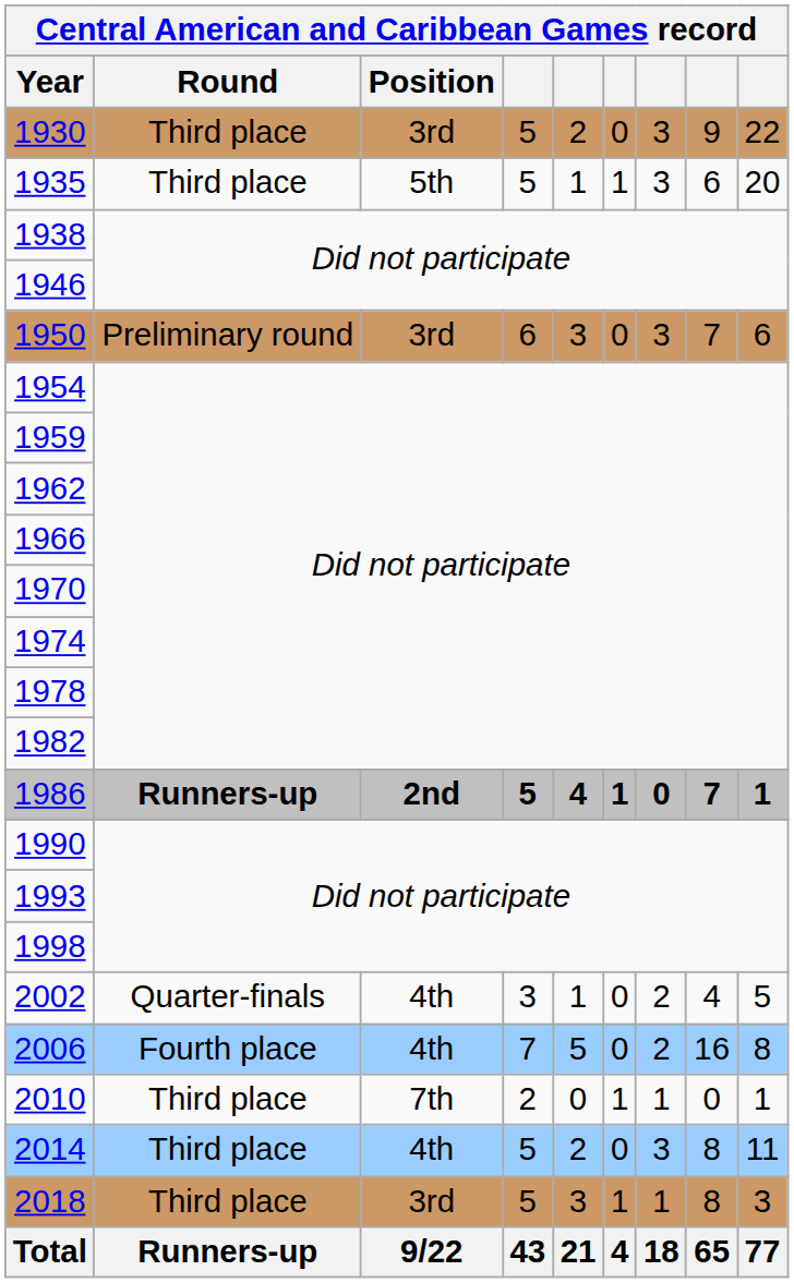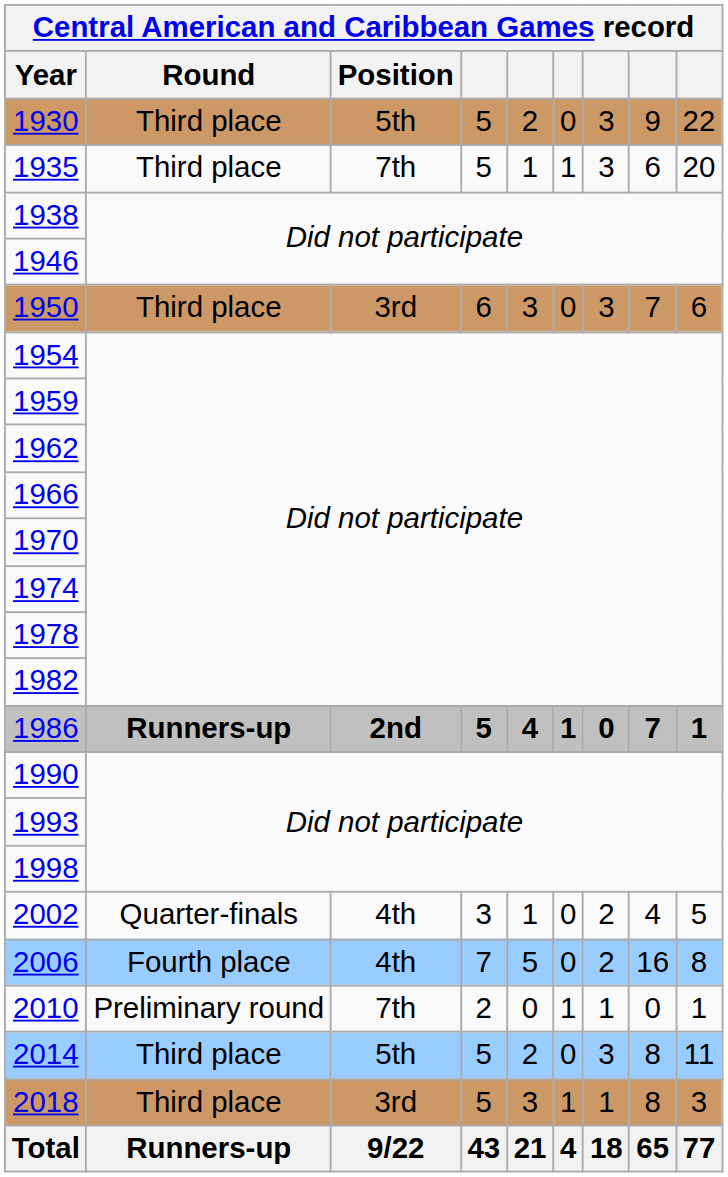1930 | Position: 3rd -> 5th
1935 | Position: 5th -> 7th
1950 | Round: Preliminary round -> Third place
2010 | Round: Third place -> Preliminary round
2014 | Position: 4th -> 5th
